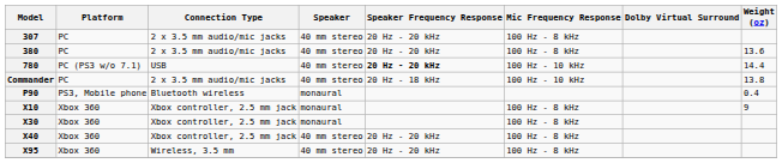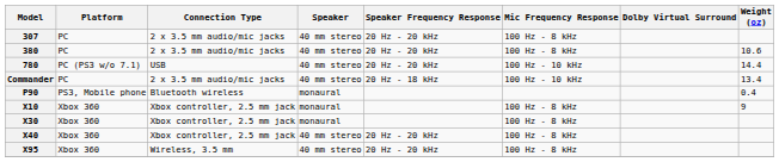380 | Weight (oz): 13.6 -> 10.6
780 | Speaker Frequency Response: bold -> normal
Commander | Weight (oz): 13.8 -> 13.4
